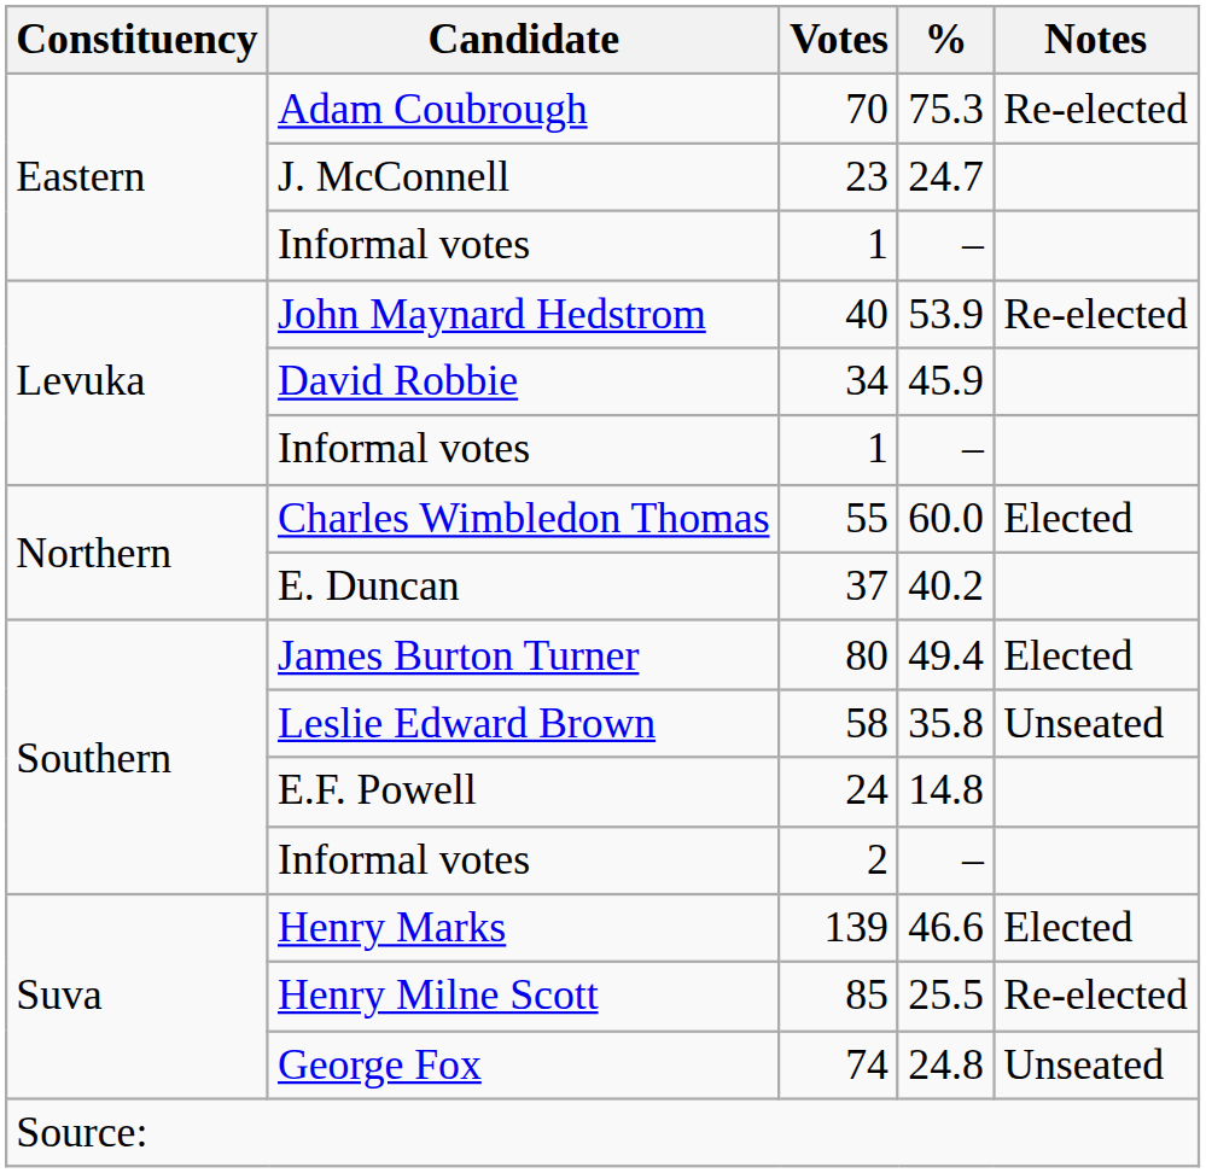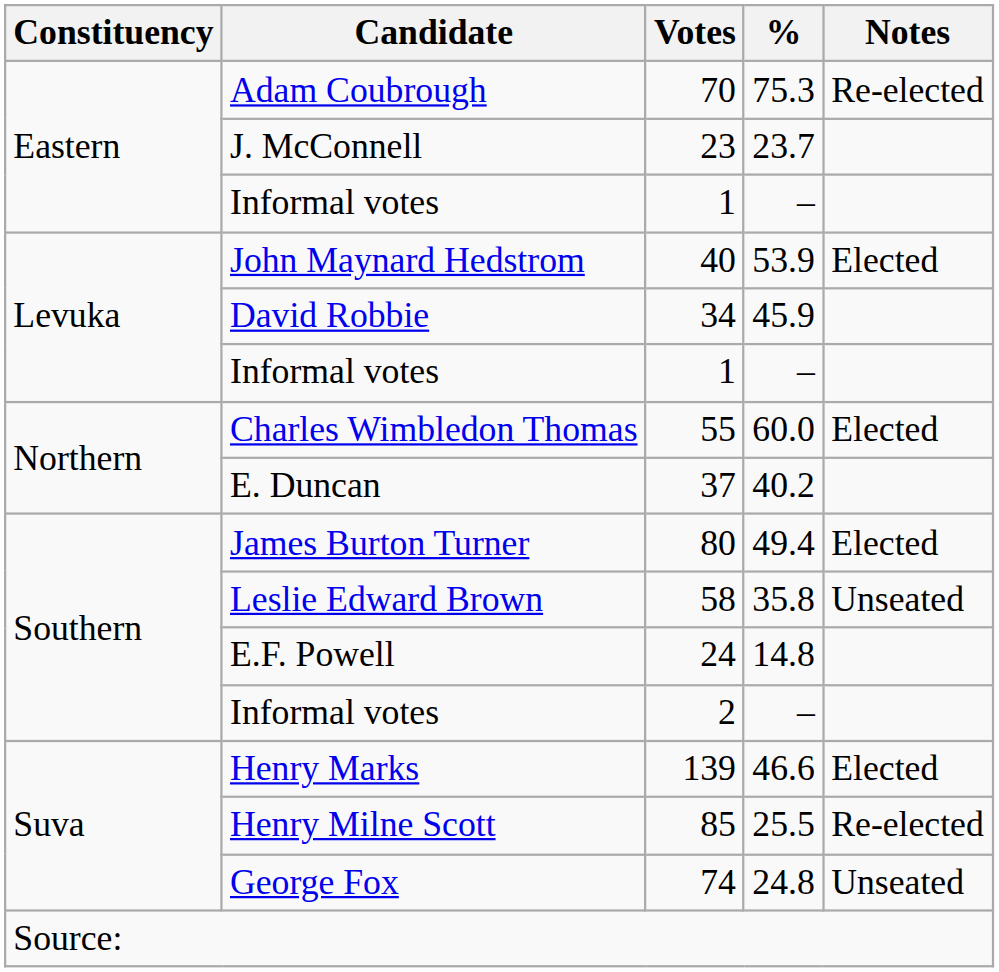23 | %: 24.7 -> 23.7
40 | Notes: Re-elected -> Elected
